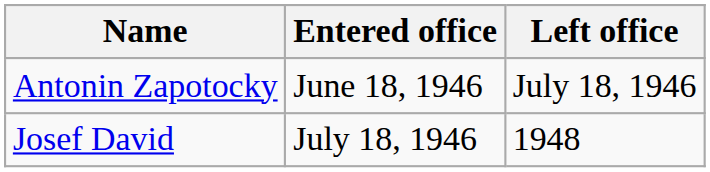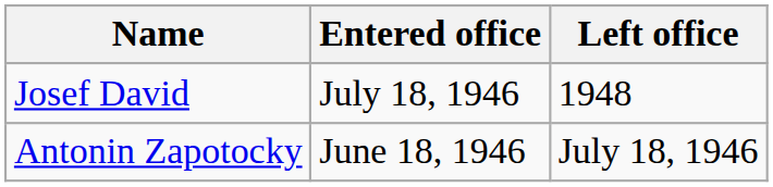rows swapped: Antonin Zapotocky <-> Josef David
